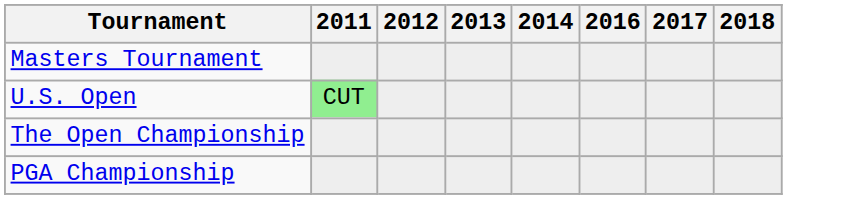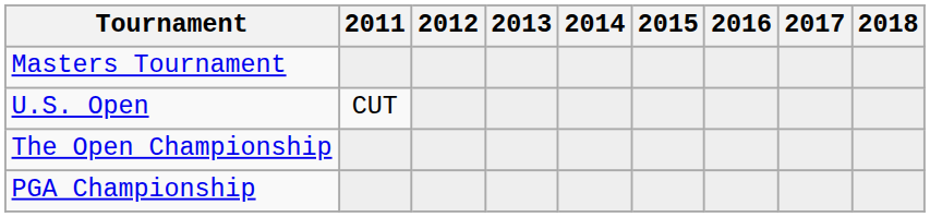+ column: 2015
U.S. Open | 2011: lightgreen background -> no background
